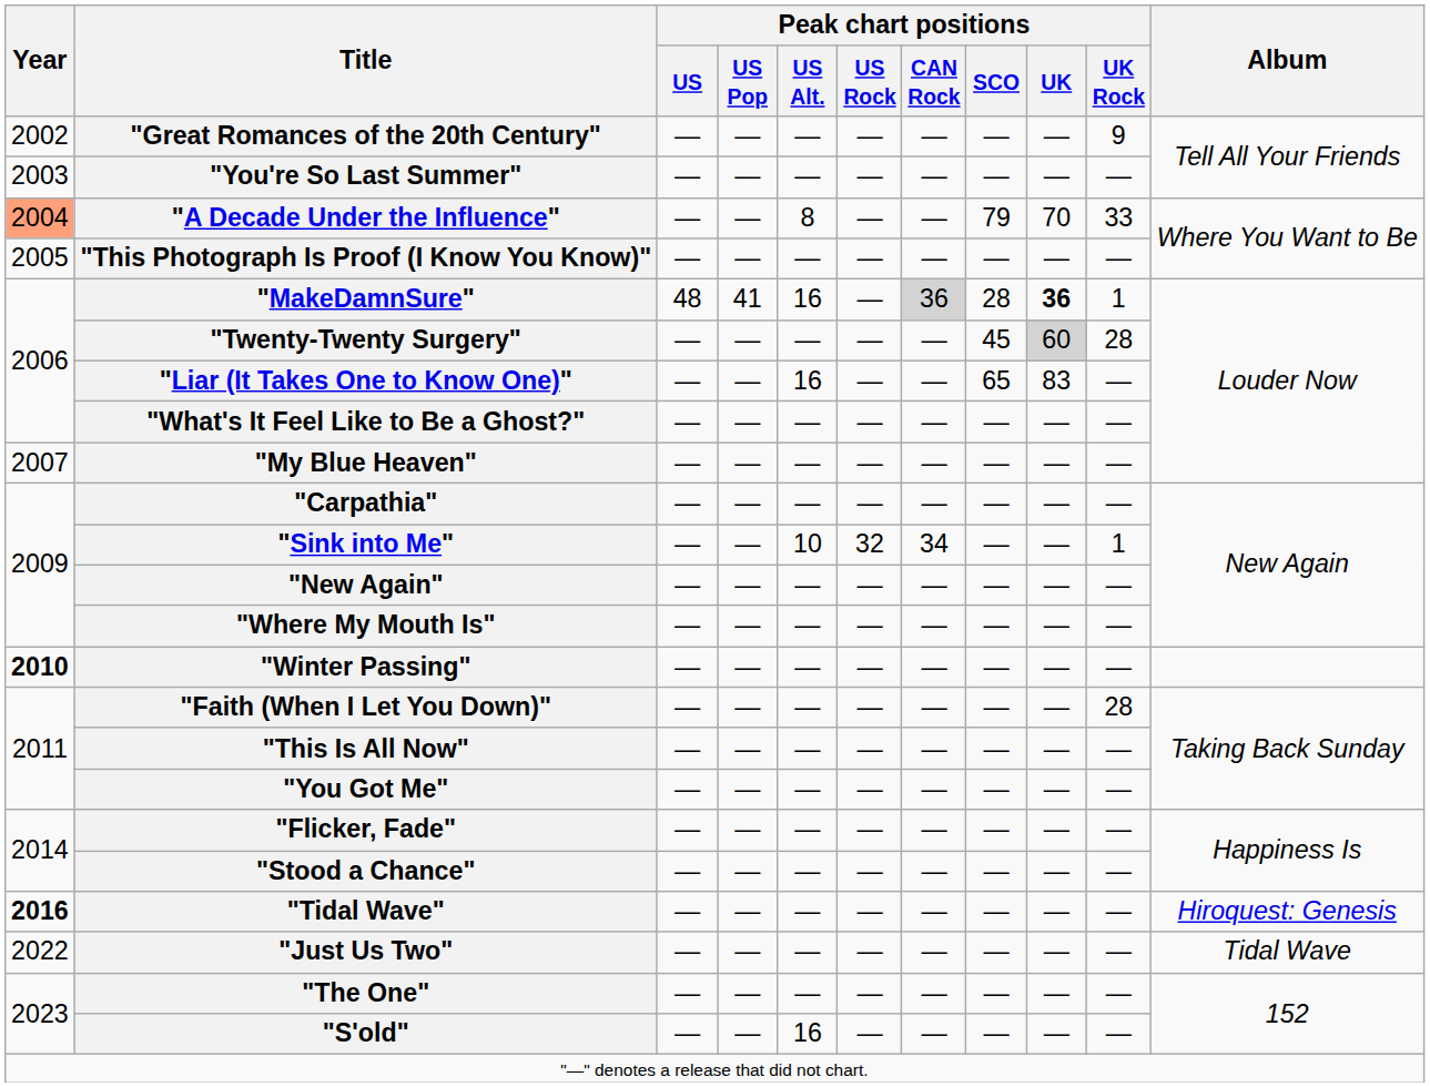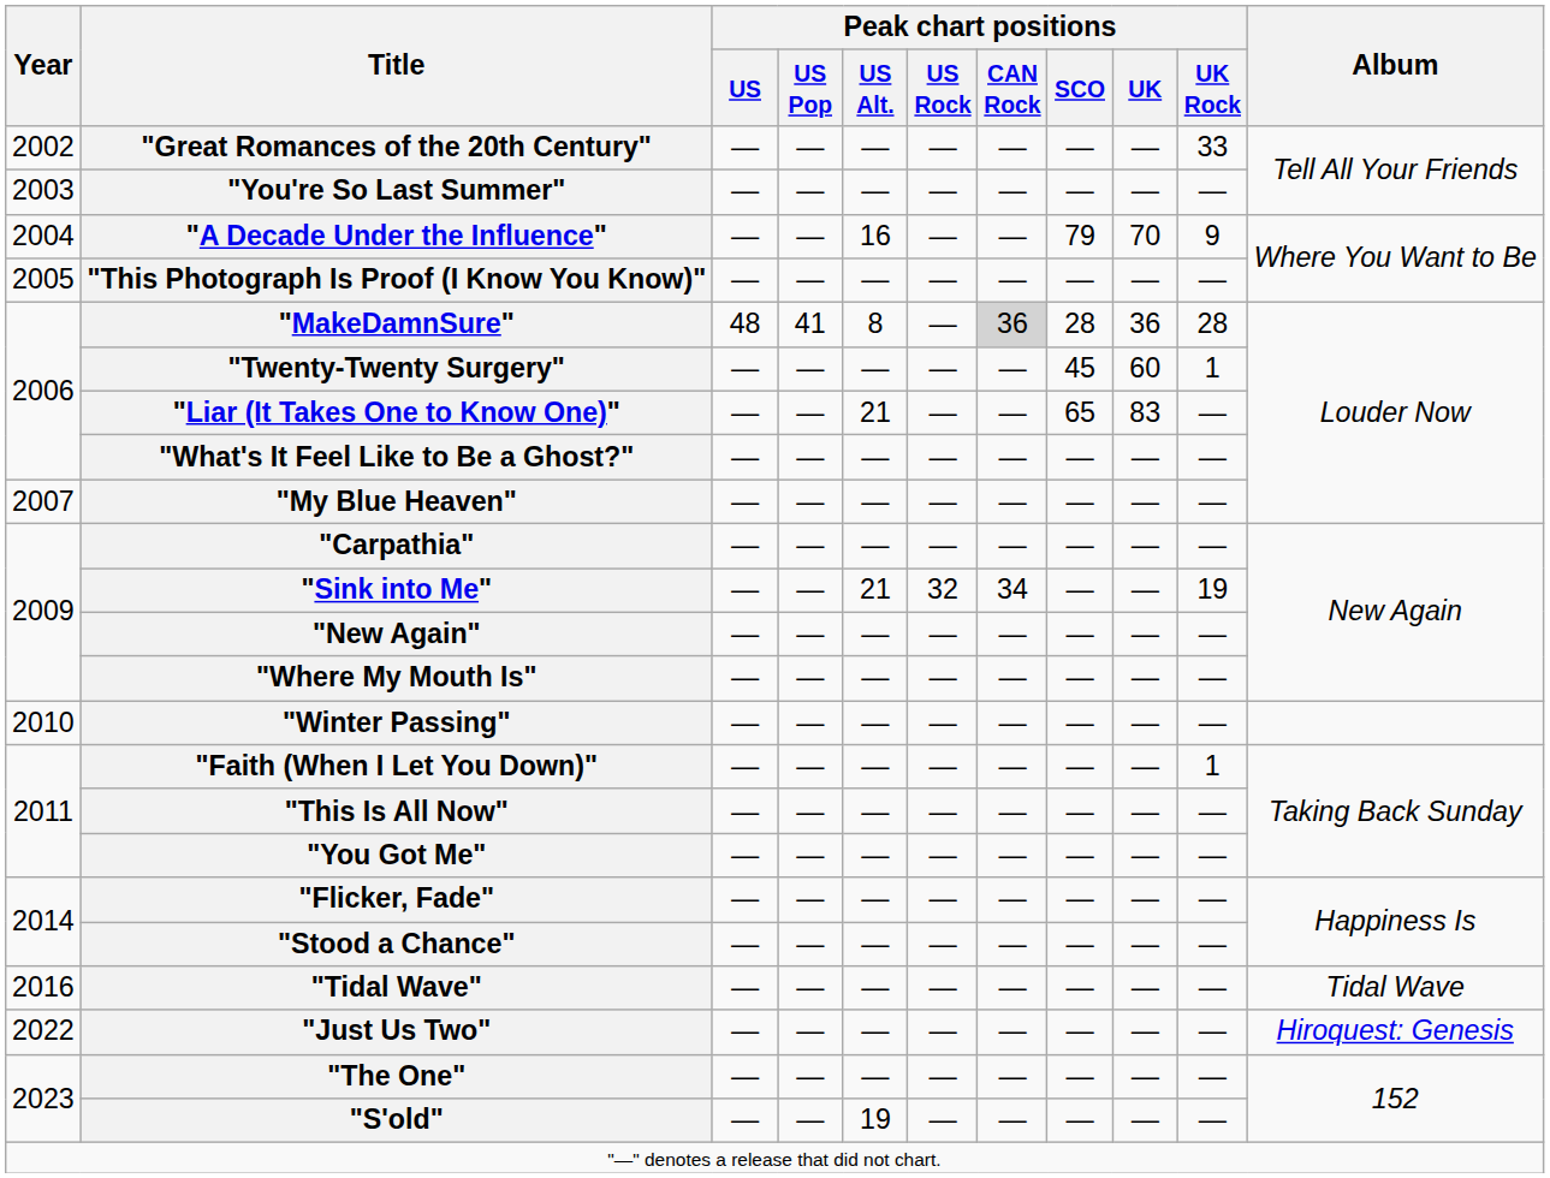"Great Romances of the 20th Century" | Peak chart positions / UK Rock: 9 -> 33
"A Decade Under the Influence" | Year: lightsalmon background -> no background
"A Decade Under the Influence" | Peak chart positions / US Alt.: 8 -> 16
"A Decade Under the Influence" | Peak chart positions / UK Rock: 33 -> 9
"MakeDamnSure" | Peak chart positions / US Alt.: 16 -> 8
"MakeDamnSure" | Peak chart positions / UK: bold -> normal
"MakeDamnSure" | Peak chart positions / UK Rock: 1 -> 28
"Twenty-Twenty Surgery" | Peak chart positions / UK: lightgrey background -> no background
"Twenty-Twenty Surgery" | Peak chart positions / UK Rock: 28 -> 1
"Liar (It Takes One to Know One)" | Peak chart positions / US Alt.: 16 -> 21
"Sink into Me" | Peak chart positions / US Alt.: 10 -> 21
"Sink into Me" | Peak chart positions / UK Rock: 1 -> 19
"Winter Passing" | Year: bold -> normal
"Faith (When I Let You Down)" | Peak chart positions / UK Rock: 28 -> 1
"Tidal Wave" | Year: bold -> normal
"Tidal Wave" | Album: Hiroquest: Genesis -> Tidal Wave
"Just Us Two" | Album: Tidal Wave -> Hiroquest: Genesis
"S'old" | Peak chart positions / US Alt.: 16 -> 19
